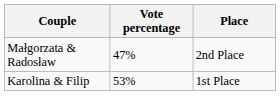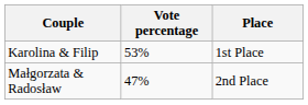rows swapped: Karolina & Filip <-> Małgorzata & Radosław
